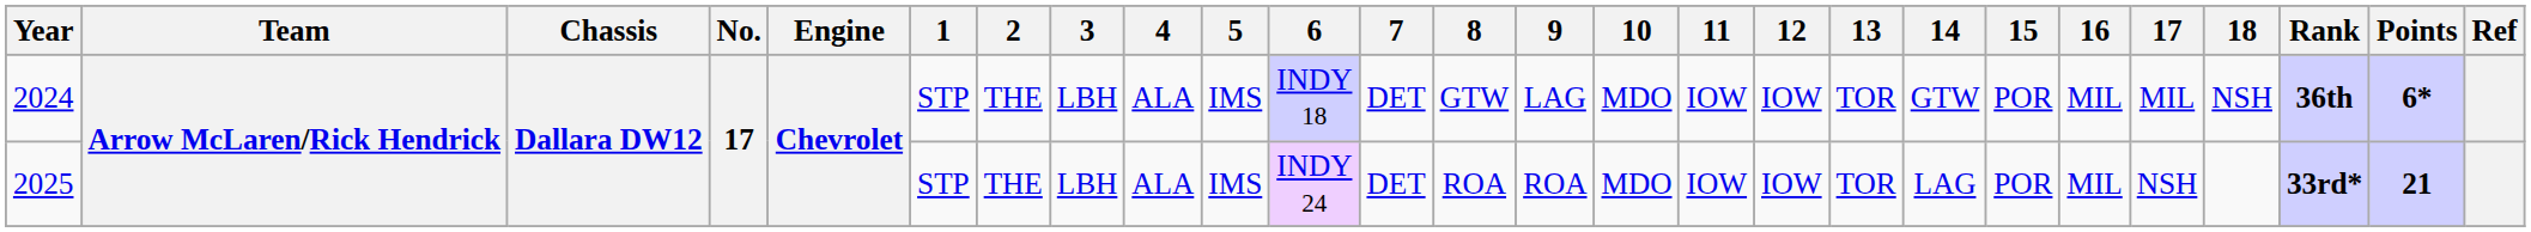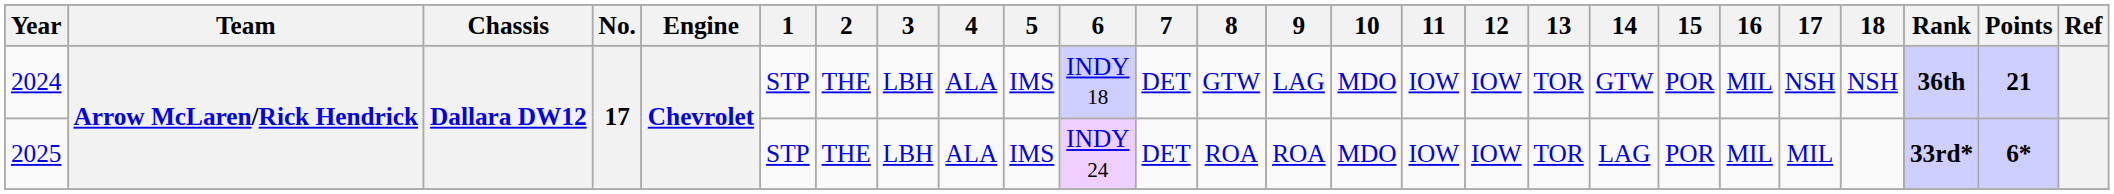2024 | 17: MIL -> NSH
2024 | Points: 6* -> 21
2025 | 17: NSH -> MIL
2025 | Points: 21 -> 6*
